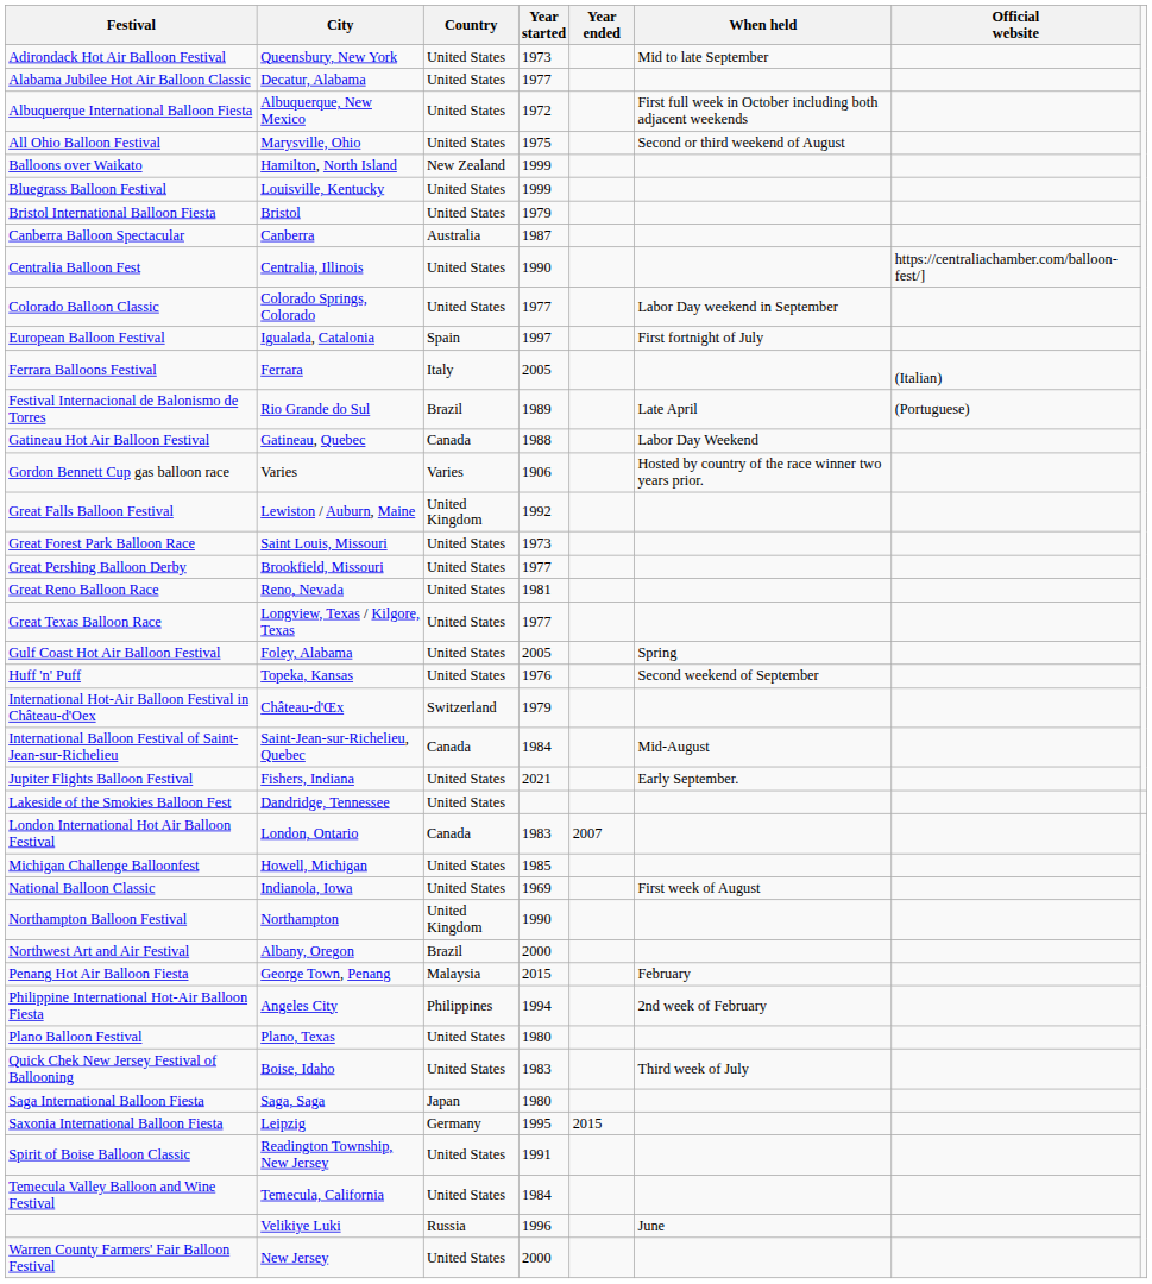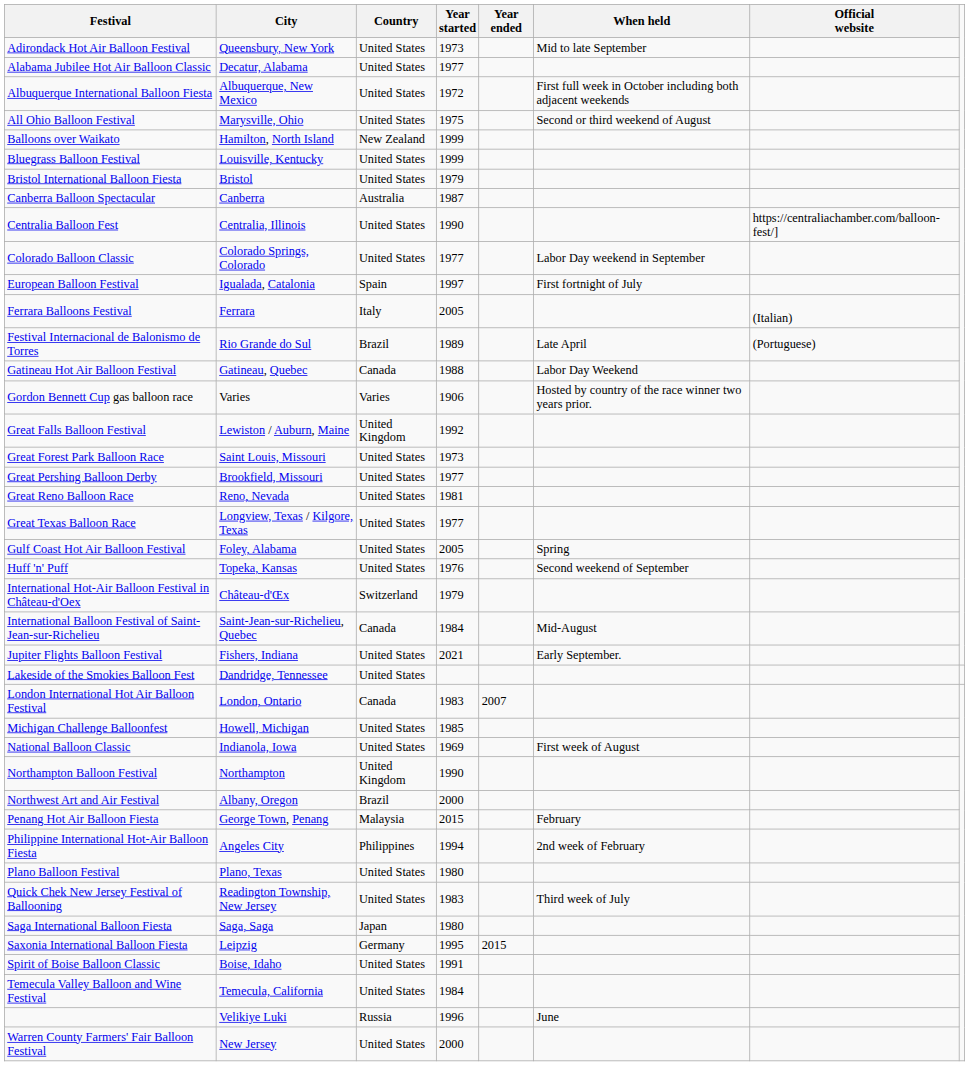Quick Chek New Jersey Festival of Ballooning | City: Boise, Idaho -> Readington Township, New Jersey
Spirit of Boise Balloon Classic | City: Readington Township, New Jersey -> Boise, Idaho
